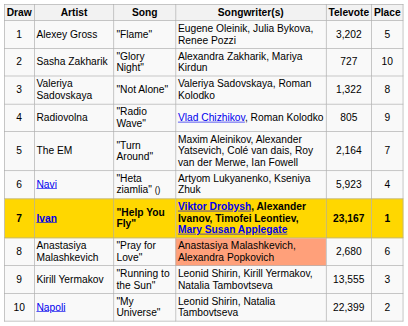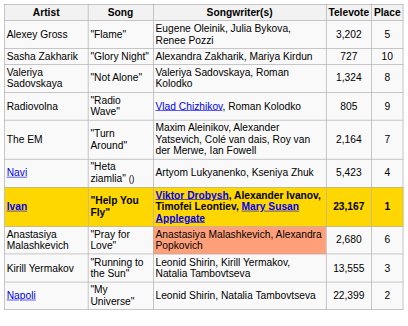- column: Draw | 1 | 2 | 3 | 4 | 5 | 6 | 7 | 8 | 9 | 10
Valeriya Sadovskaya | Televote: 1,322 -> 1,324
Navi | Televote: 5,923 -> 5,423
